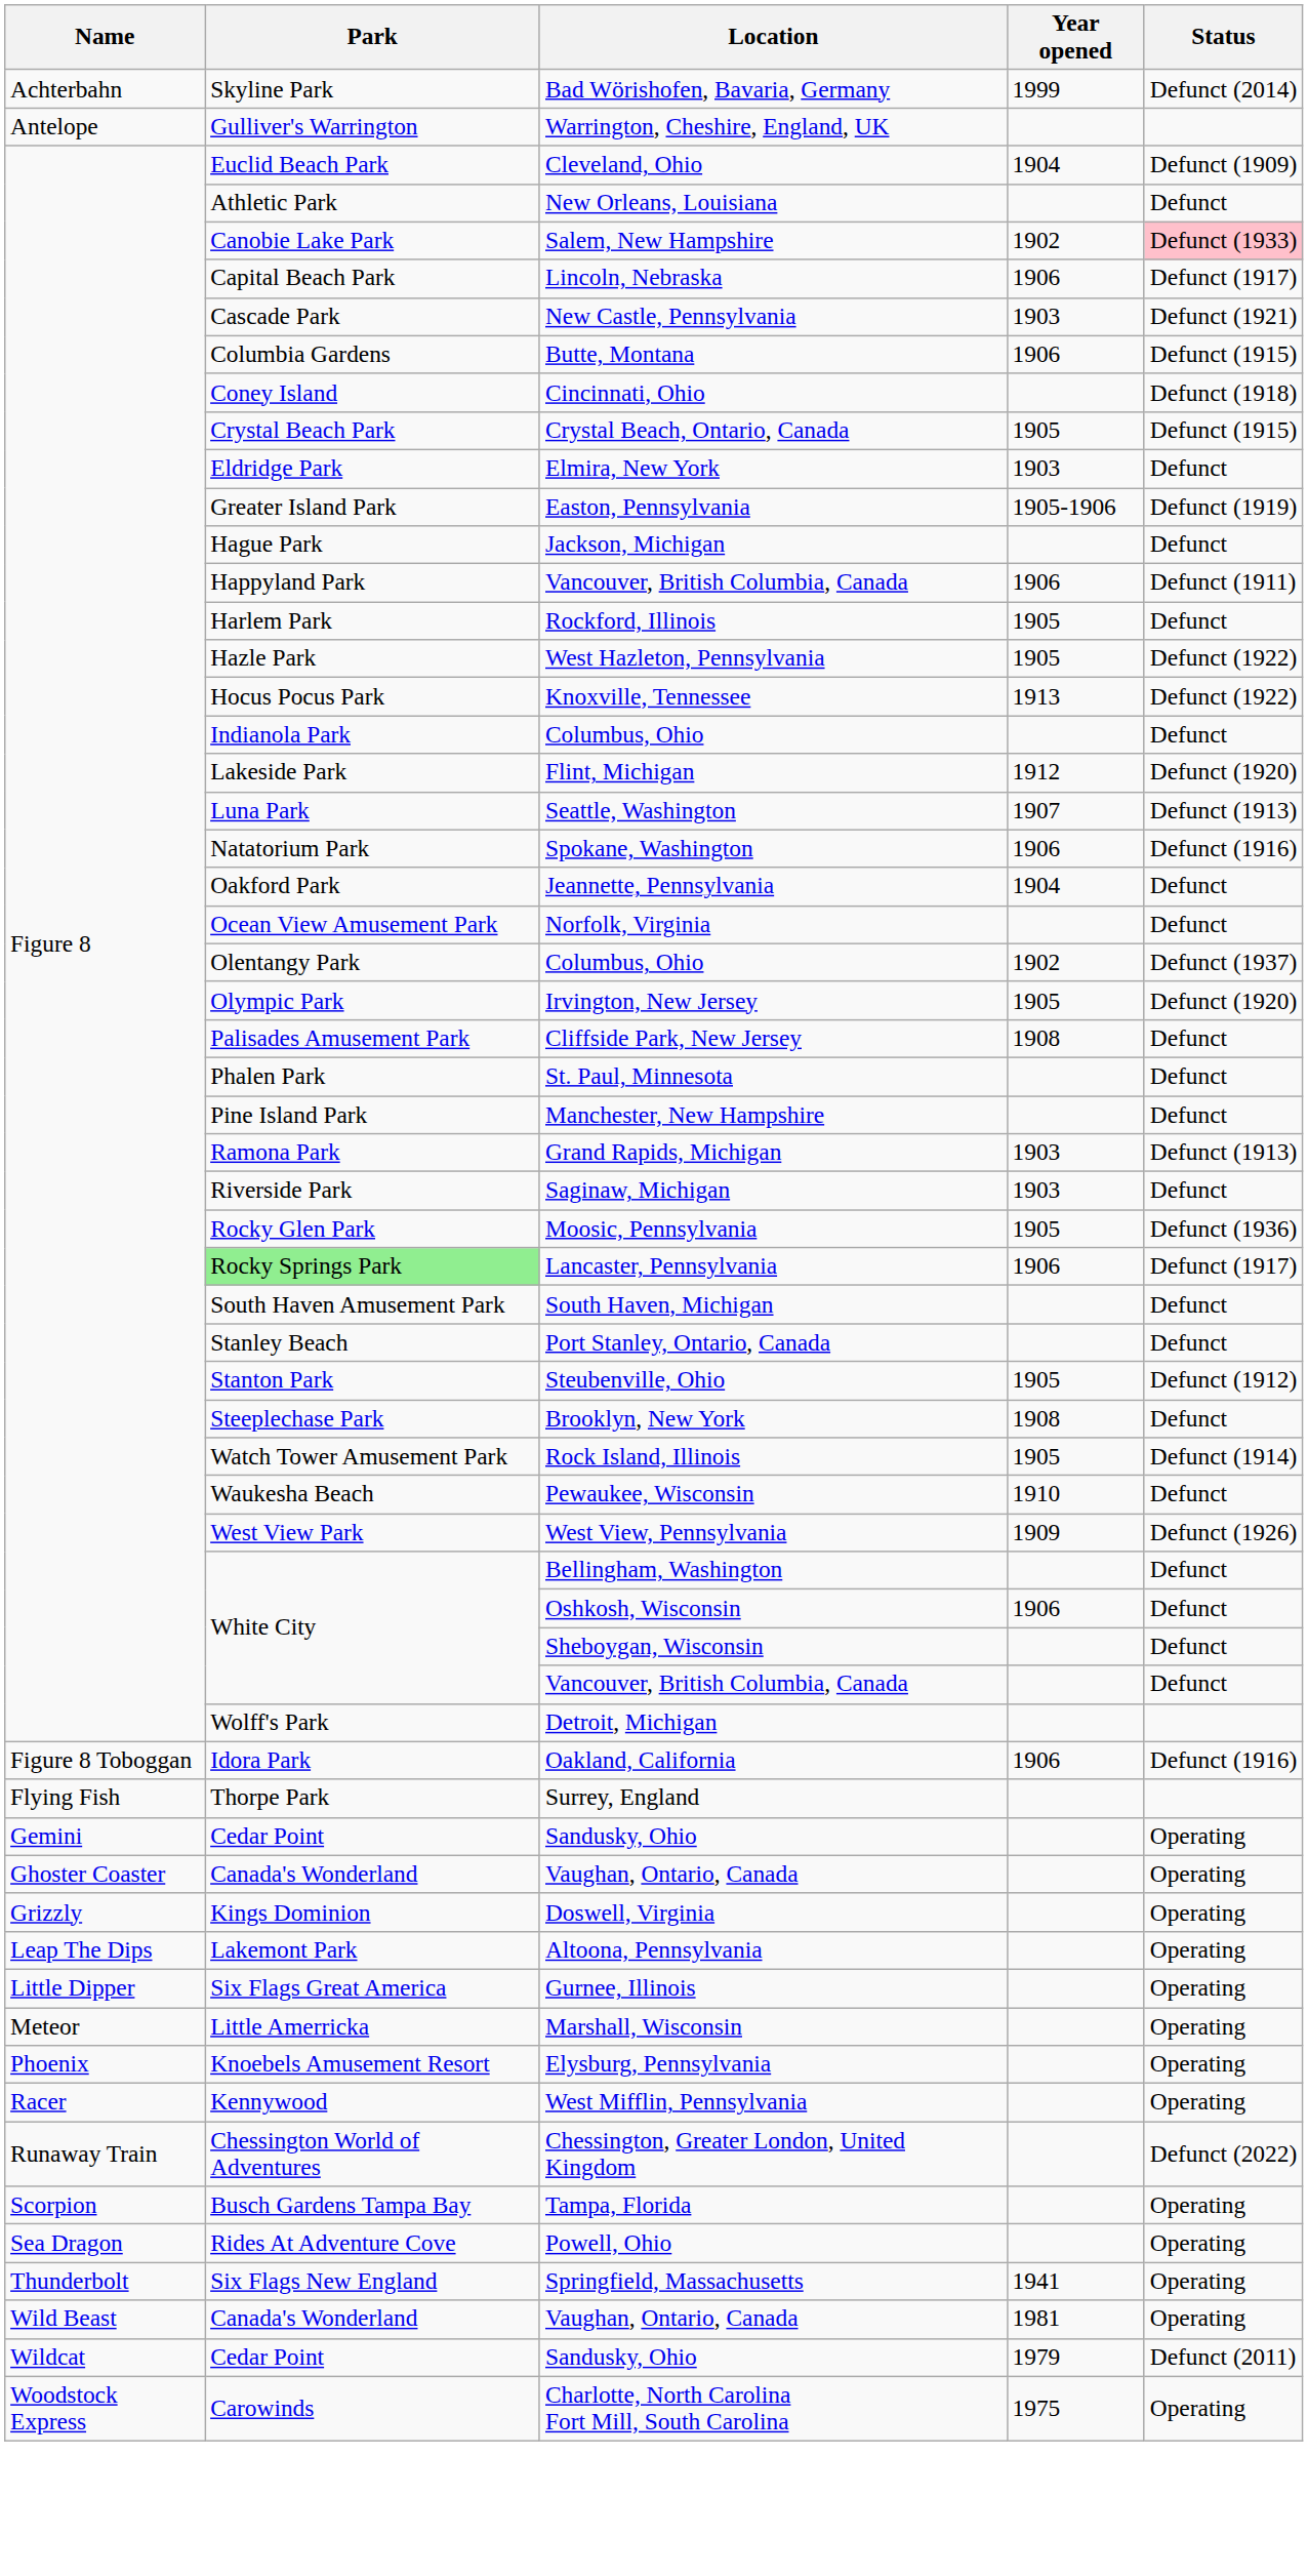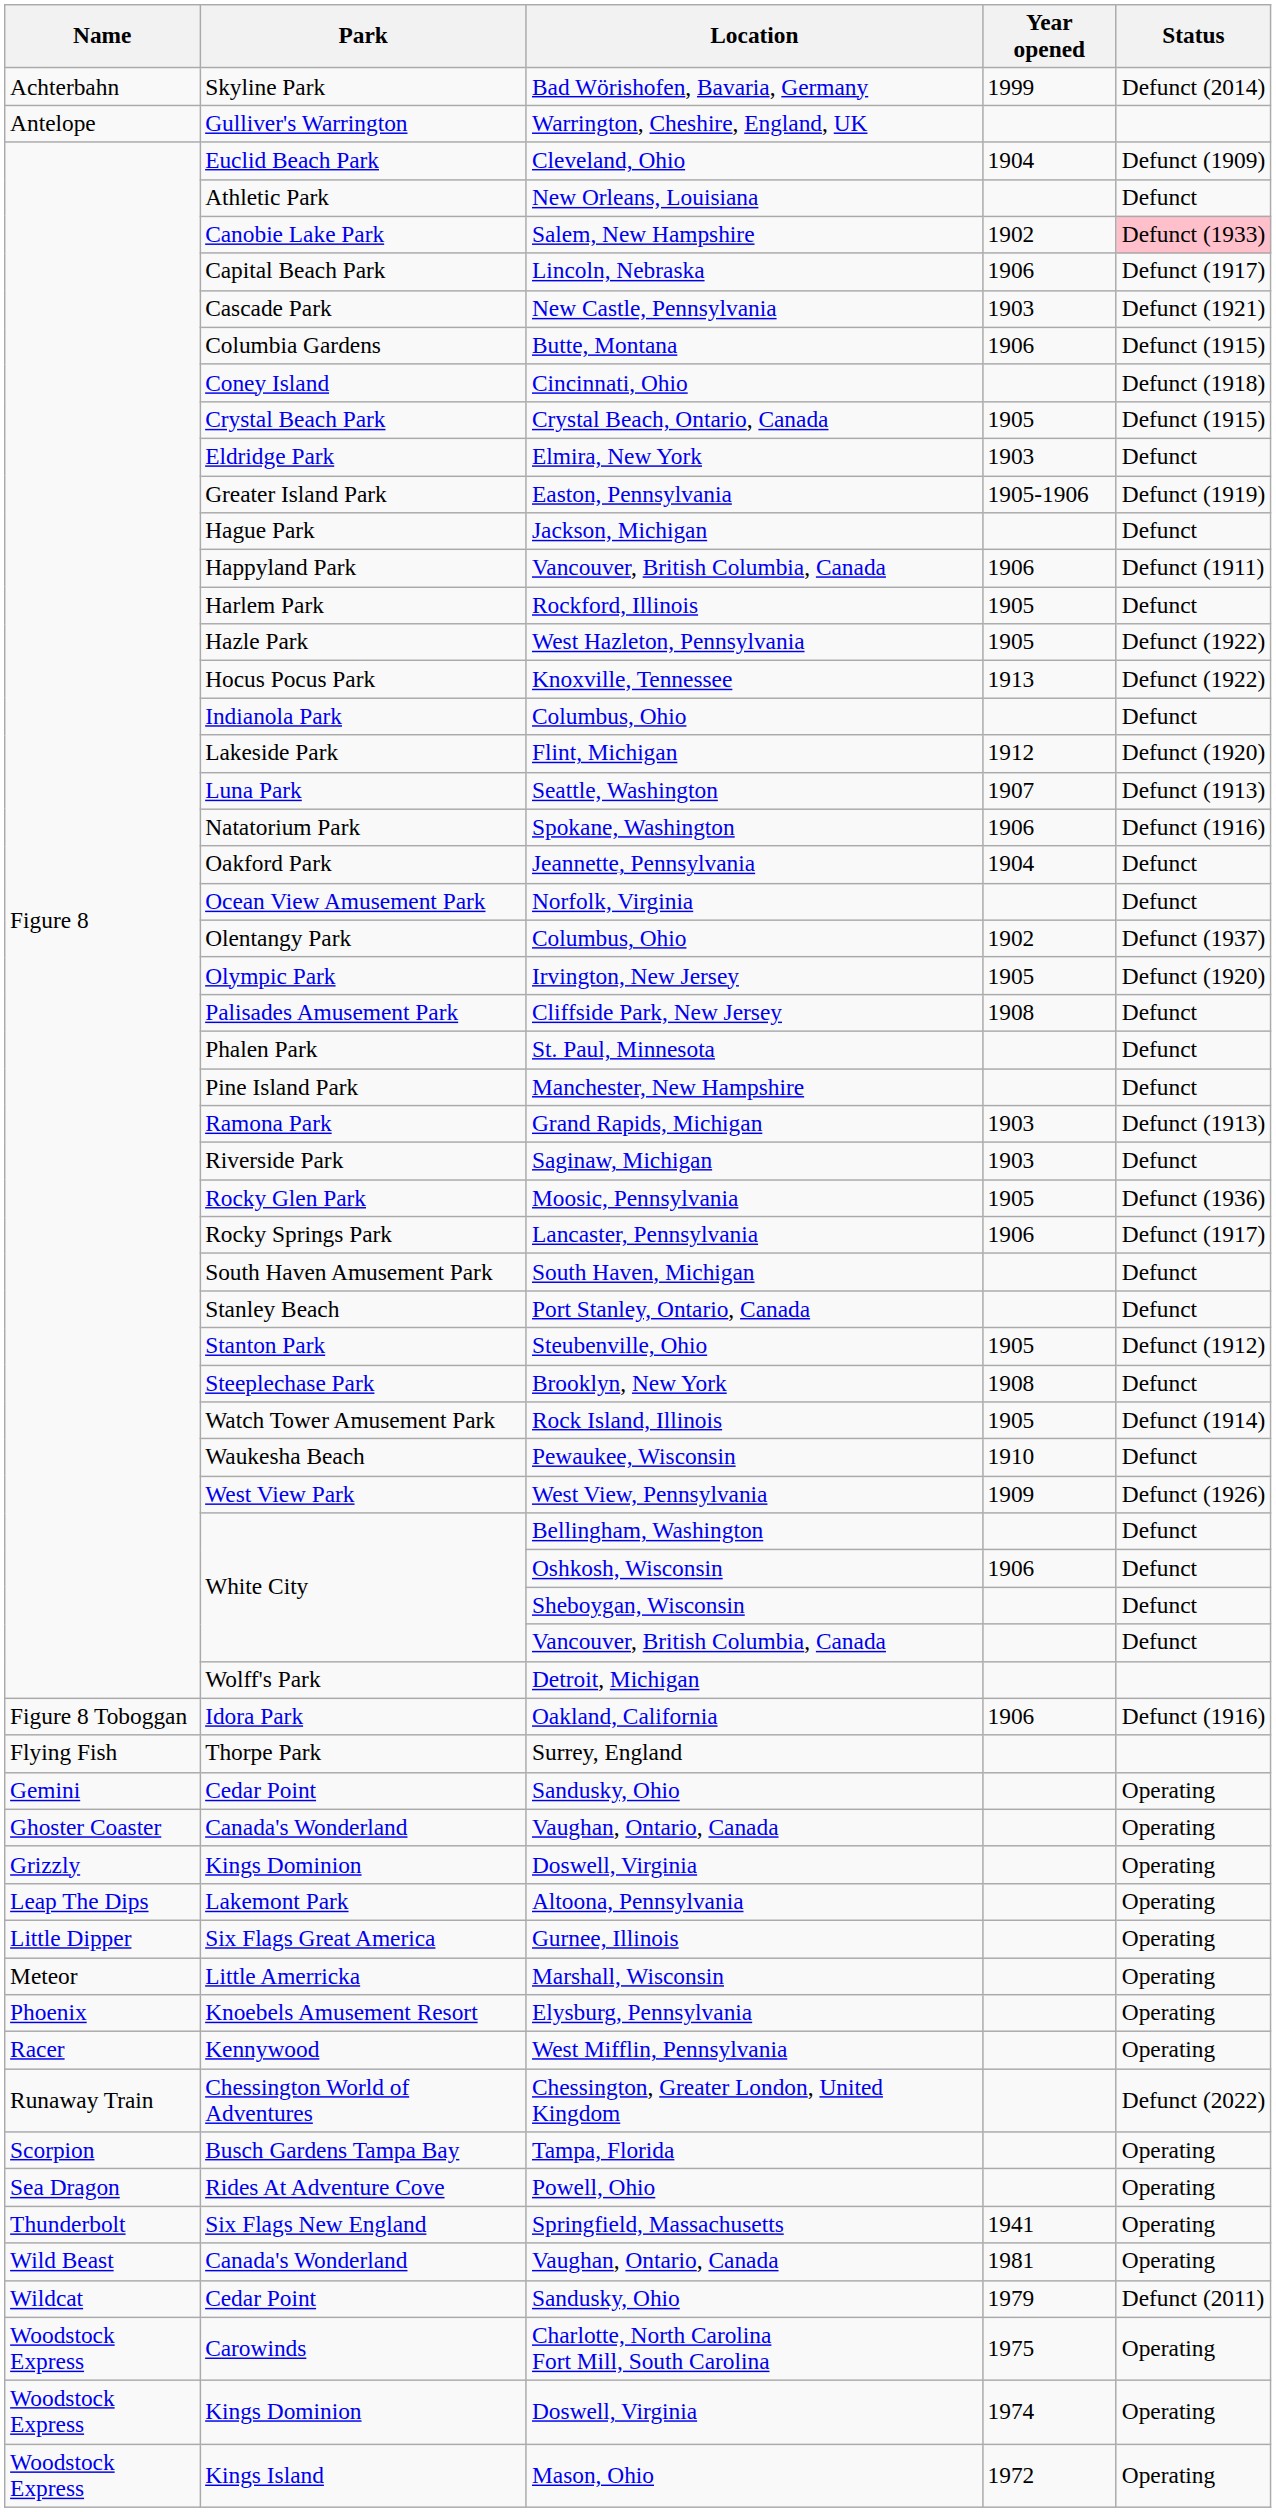Lancaster, Pennsylvania | Park: lightgreen background -> no background
+ row: Woodstock Express | Kings Dominion | Doswell, Virginia | 1974 | Operating
+ row: Woodstock Express | Kings Island | Mason, Ohio | 1972 | Operating
